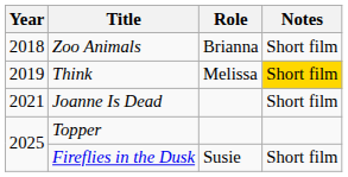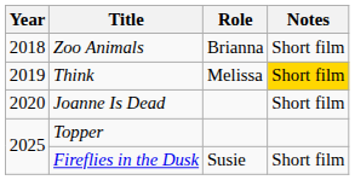Joanne Is Dead | Year: 2021 -> 2020
